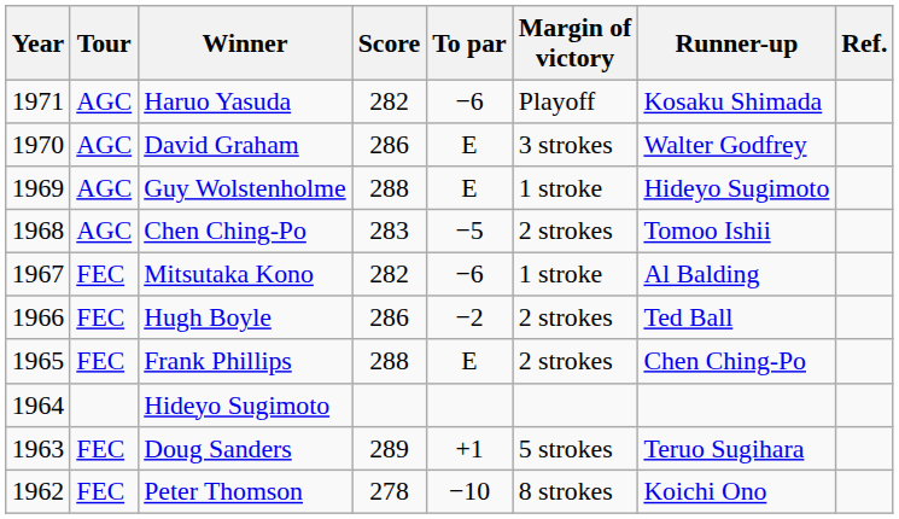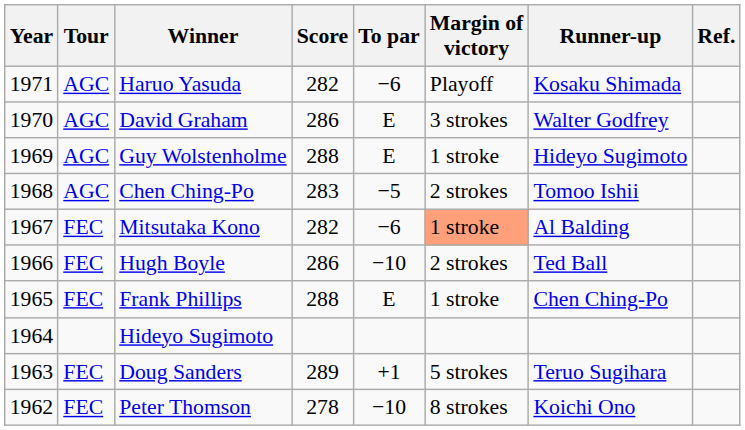Mitsutaka Kono | Margin of victory: no background -> lightsalmon background
Hugh Boyle | To par: −2 -> −10
Frank Phillips | Margin of victory: 2 strokes -> 1 stroke
